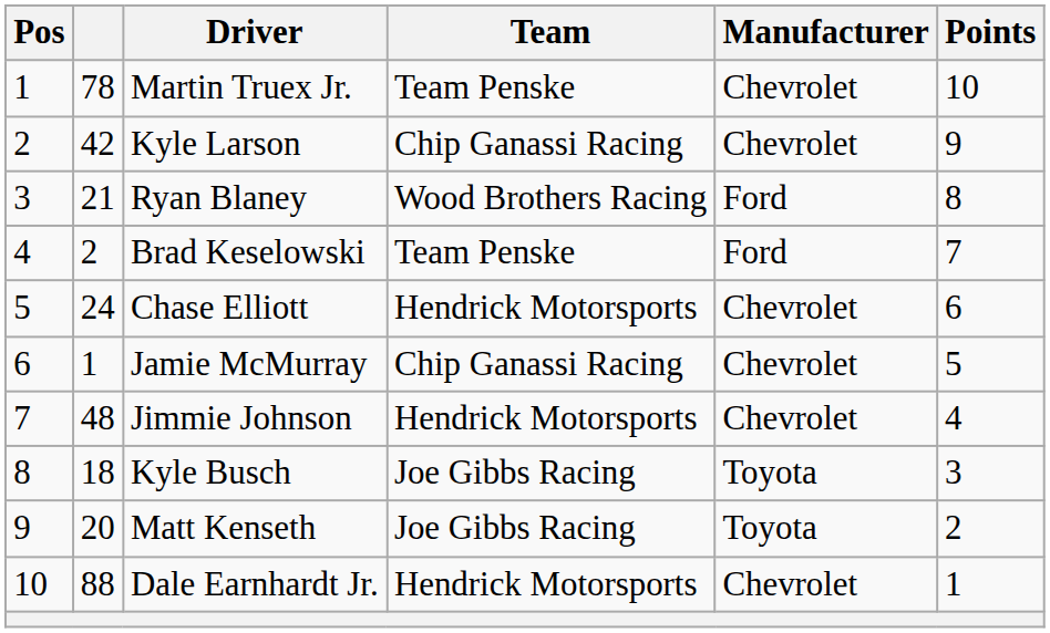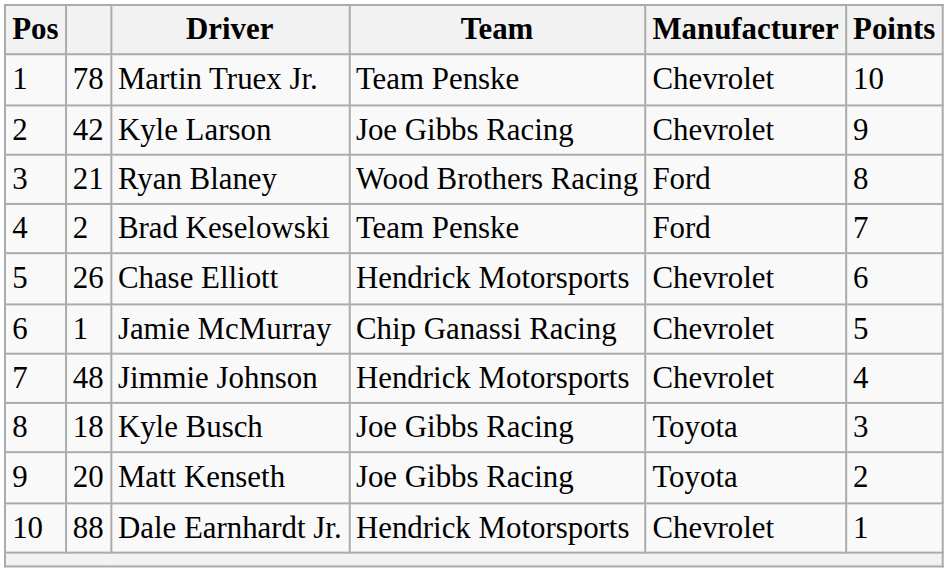Kyle Larson | Team: Chip Ganassi Racing -> Joe Gibbs Racing
Chase Elliott | column 2: 24 -> 26
